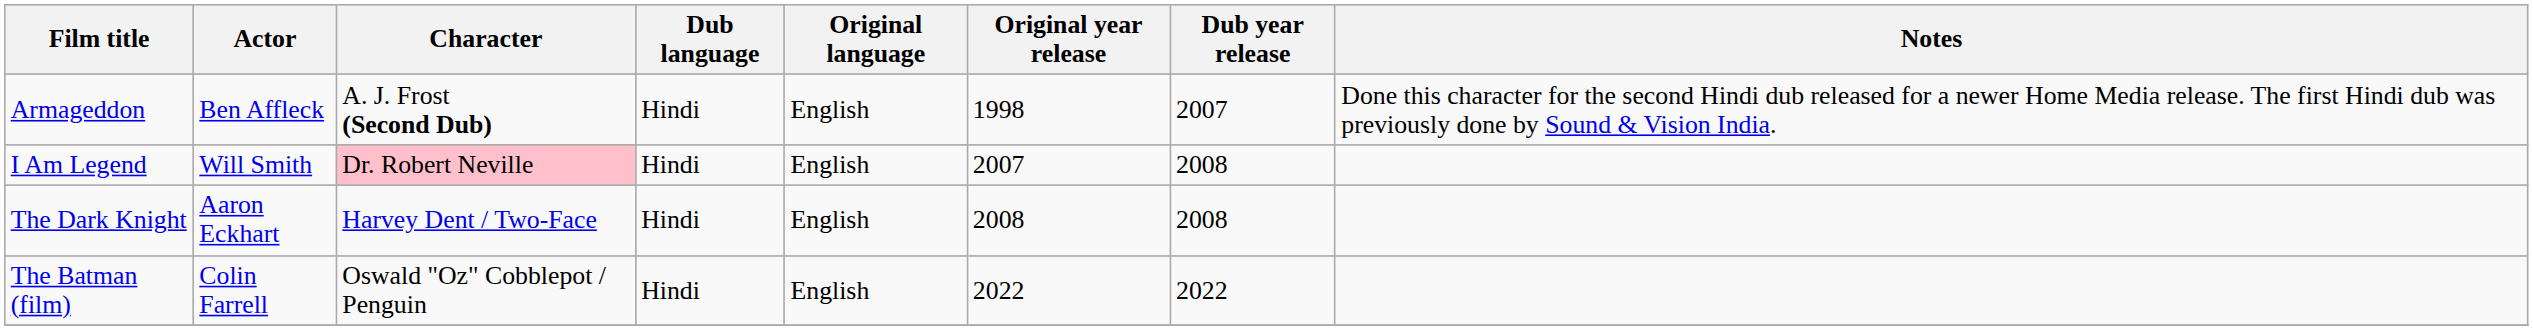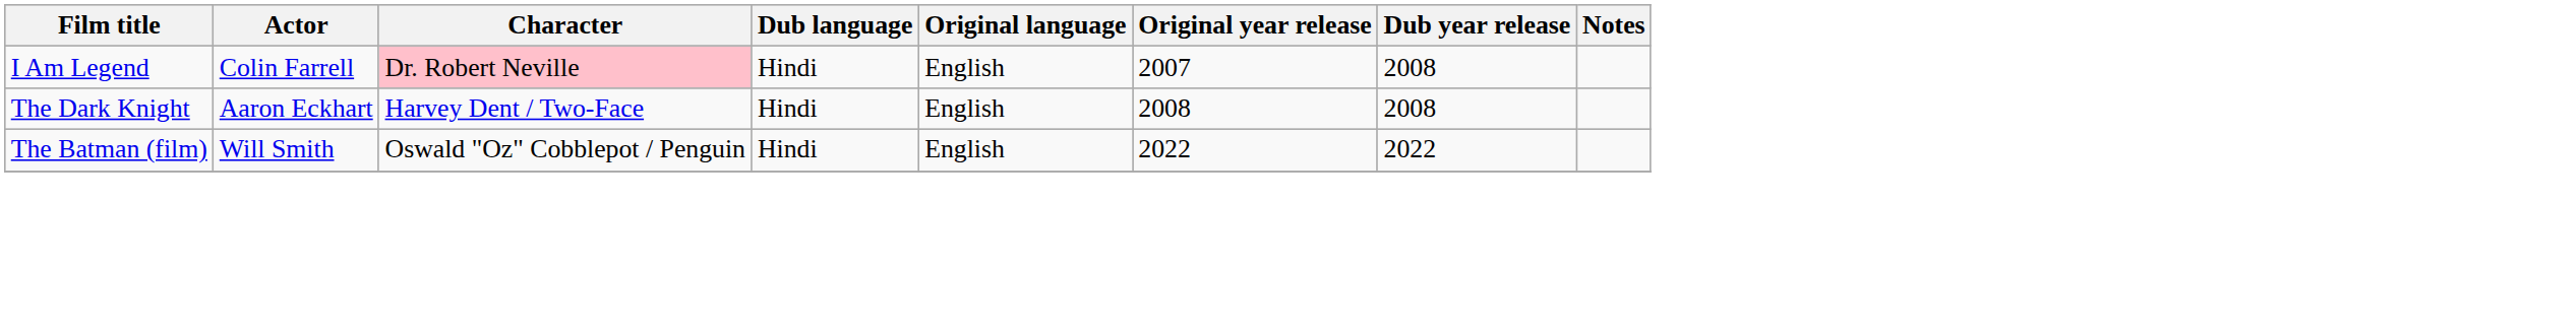- row: Armageddon | Ben Affleck | A. J. Frost (Second Dub) | Hindi | English | 1998 | 2007 | Done this character for the second Hindi dub released for a newer Home Media release. The first Hindi dub was previously done by Sound & Vision India.
I Am Legend | Actor: Will Smith -> Colin Farrell
The Batman (film) | Actor: Colin Farrell -> Will Smith
